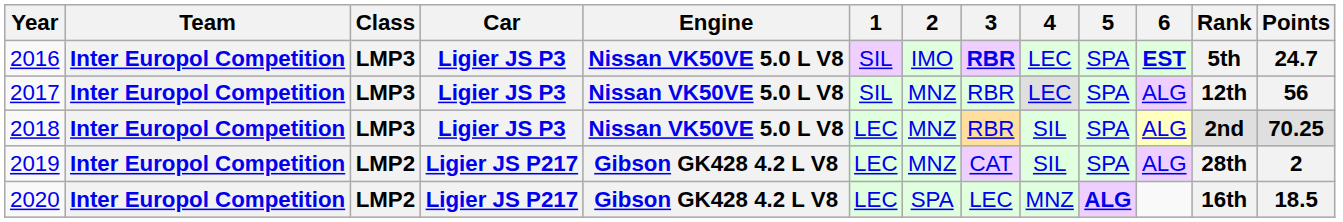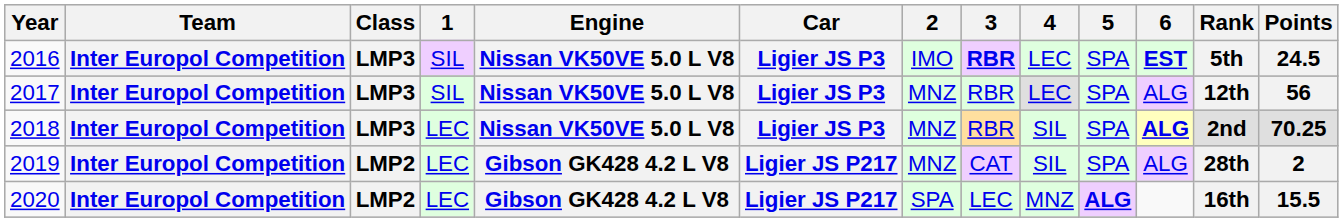columns swapped: Car <-> 1
2016 | Points: 24.7 -> 24.5
2018 | 6: normal -> bold
2020 | Points: 18.5 -> 15.5
